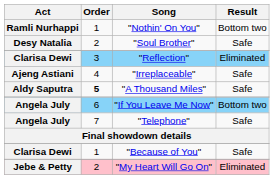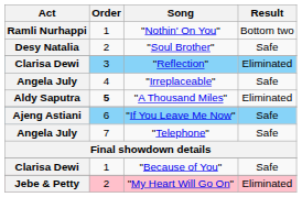"Irreplaceable" | Act: Ajeng Astiani -> Angela July
"A Thousand Miles" | Result: Safe -> Eliminated
"If You Leave Me Now" | Act: Angela July -> Ajeng Astiani
"If You Leave Me Now" | Result: Bottom two -> Safe
